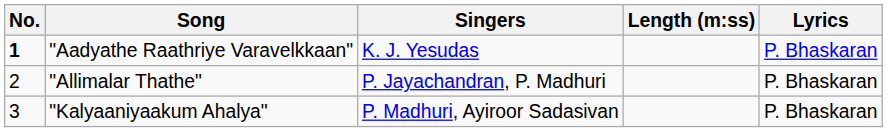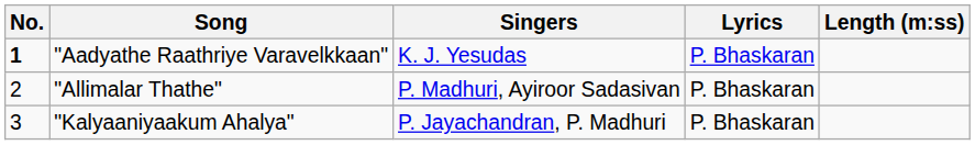columns swapped: Lyrics <-> Length (m:ss)
"Allimalar Thathe" | Singers: P. Jayachandran, P. Madhuri -> P. Madhuri, Ayiroor Sadasivan
"Kalyaaniyaakum Ahalya" | Singers: P. Madhuri, Ayiroor Sadasivan -> P. Jayachandran, P. Madhuri
